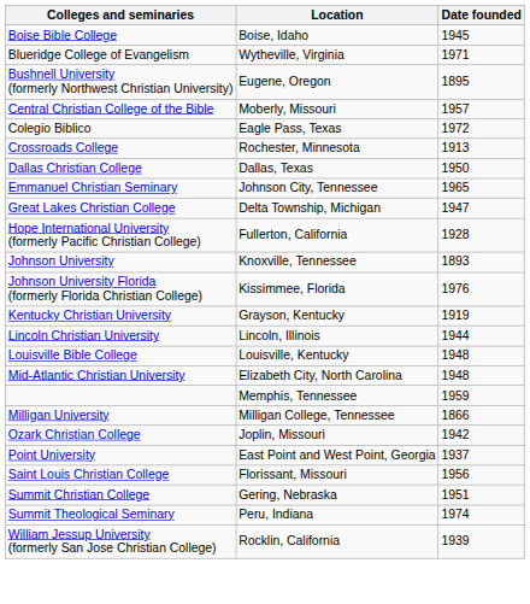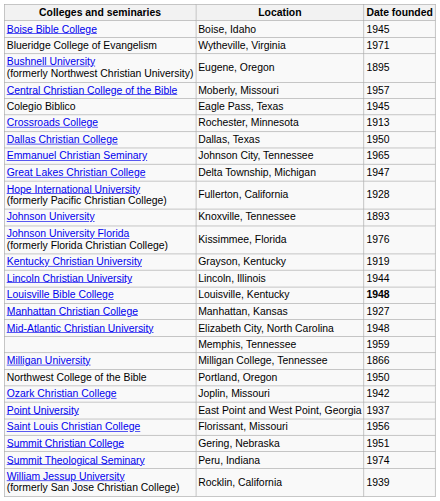Colegio Biblico | Date founded: 1972 -> 1945
Louisville Bible College | Date founded: normal -> bold
+ row: Manhattan Christian College | Manhattan, Kansas | 1927
+ row: Northwest College of the Bible | Portland, Oregon | 1950
